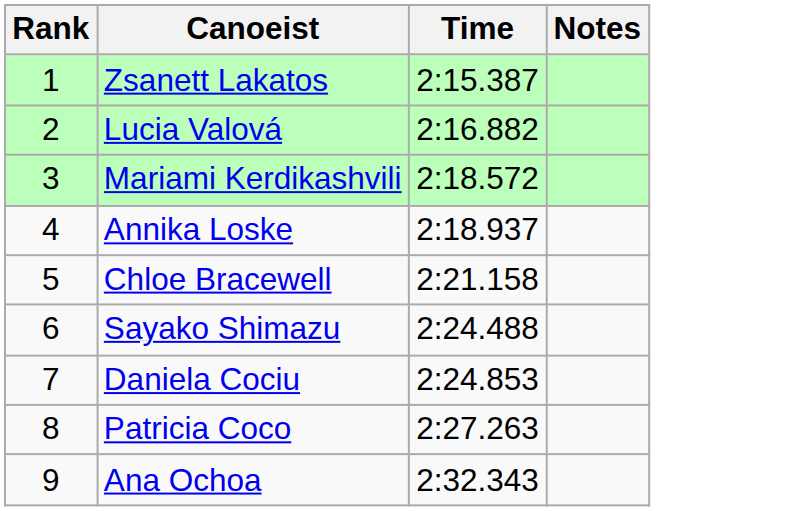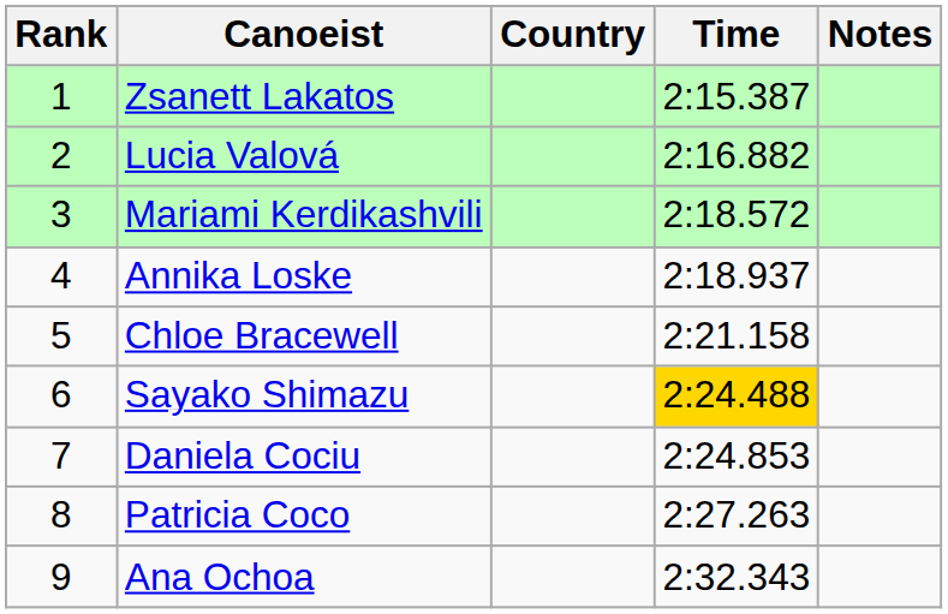+ column: Country
Sayako Shimazu | Time: no background -> gold background
